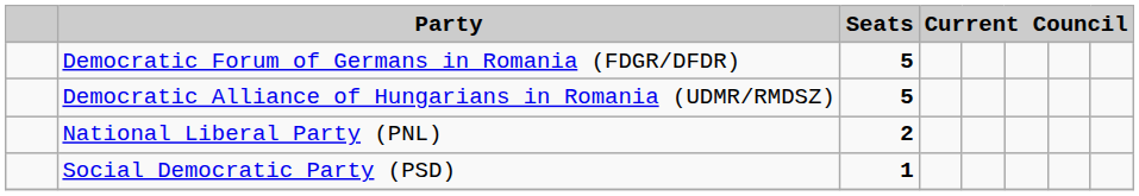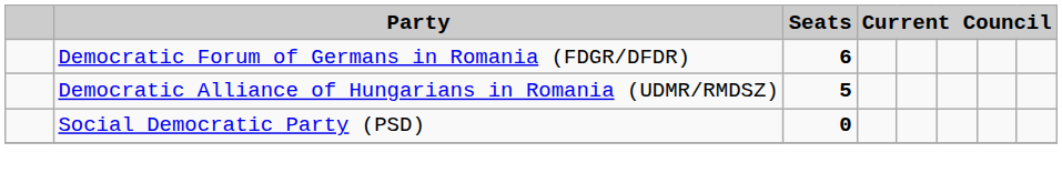Democratic Forum of Germans in Romania (FDGR/DFDR) | Seats: 5 -> 6
- row: National Liberal Party (PNL) | 2
Social Democratic Party (PSD) | Seats: 1 -> 0
